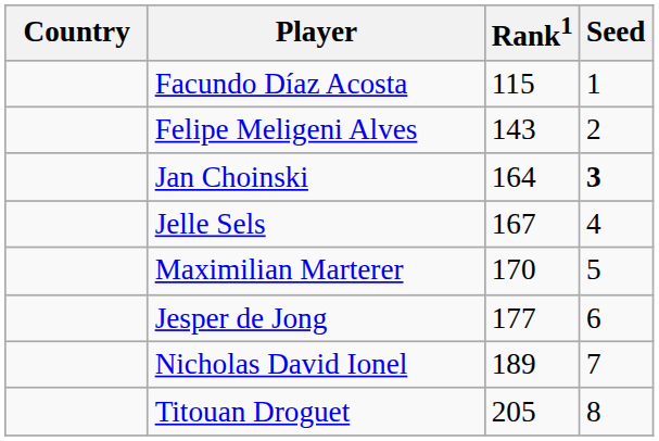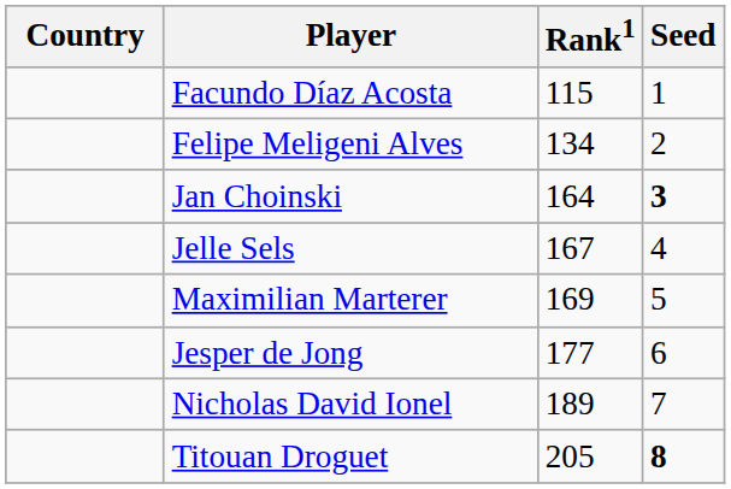Felipe Meligeni Alves | Rank1: 143 -> 134
Maximilian Marterer | Rank1: 170 -> 169
Titouan Droguet | Seed: normal -> bold
